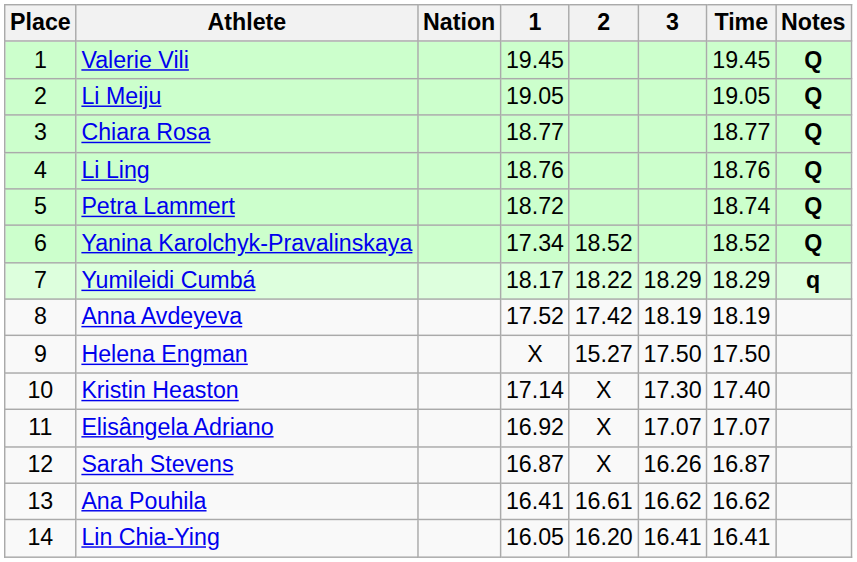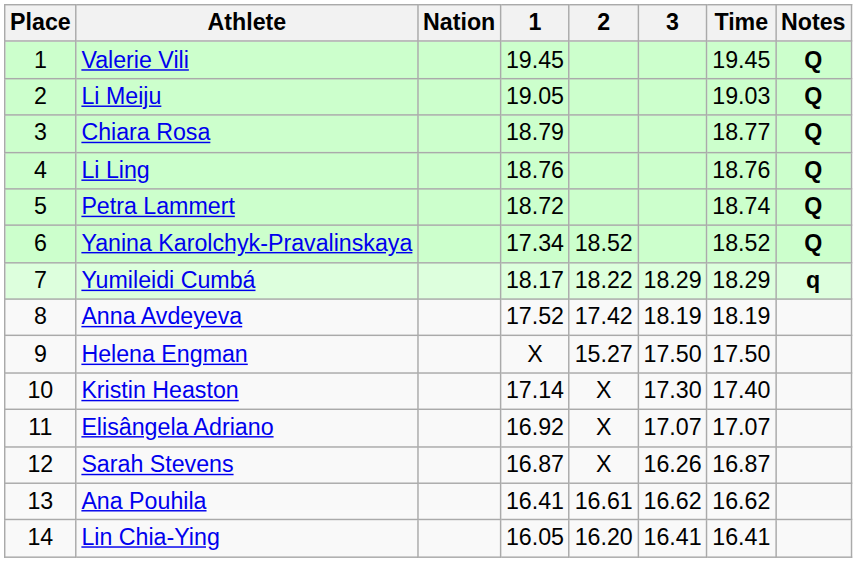Li Meiju | Time: 19.05 -> 19.03
Chiara Rosa | 1: 18.77 -> 18.79
